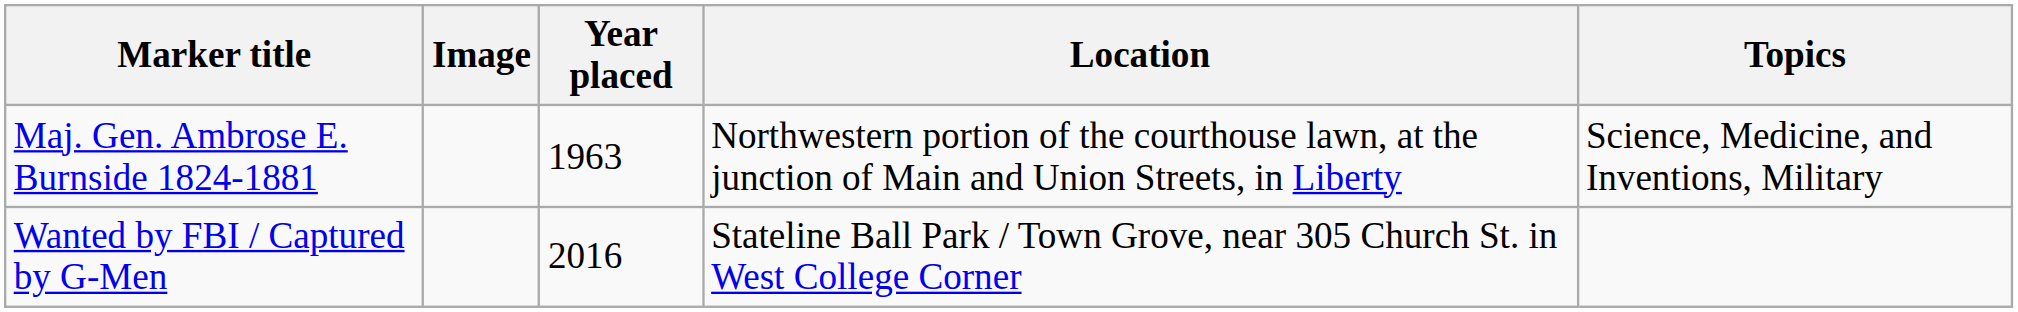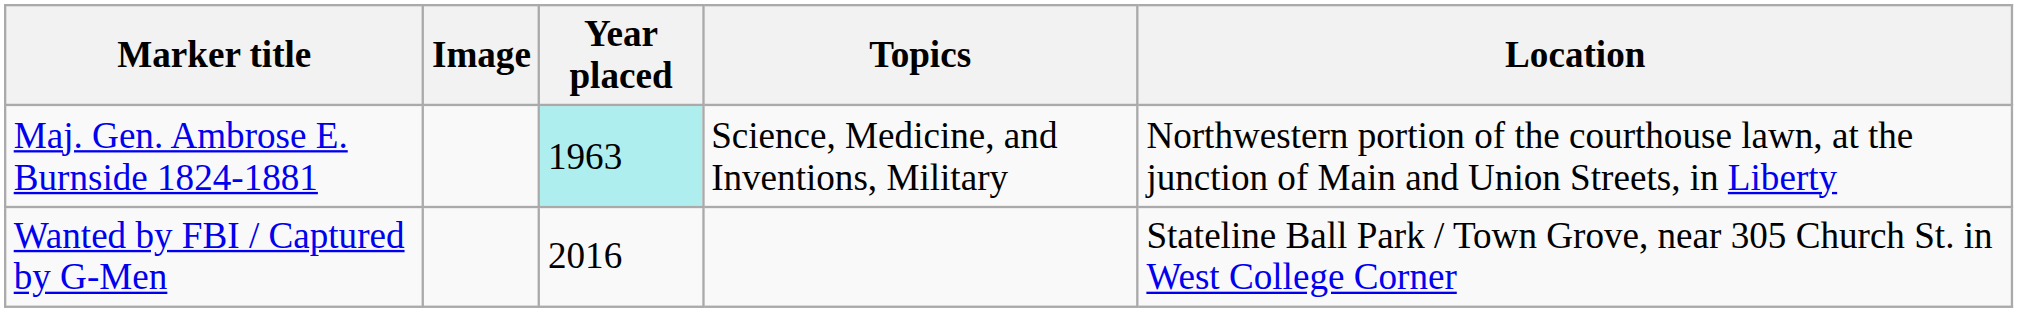columns swapped: Location <-> Topics
Maj. Gen. Ambrose E. Burnside 1824-1881 | Year placed: no background -> paleturquoise background
